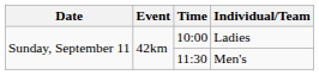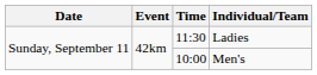Ladies | Time: 10:00 -> 11:30
Men's | Time: 11:30 -> 10:00
